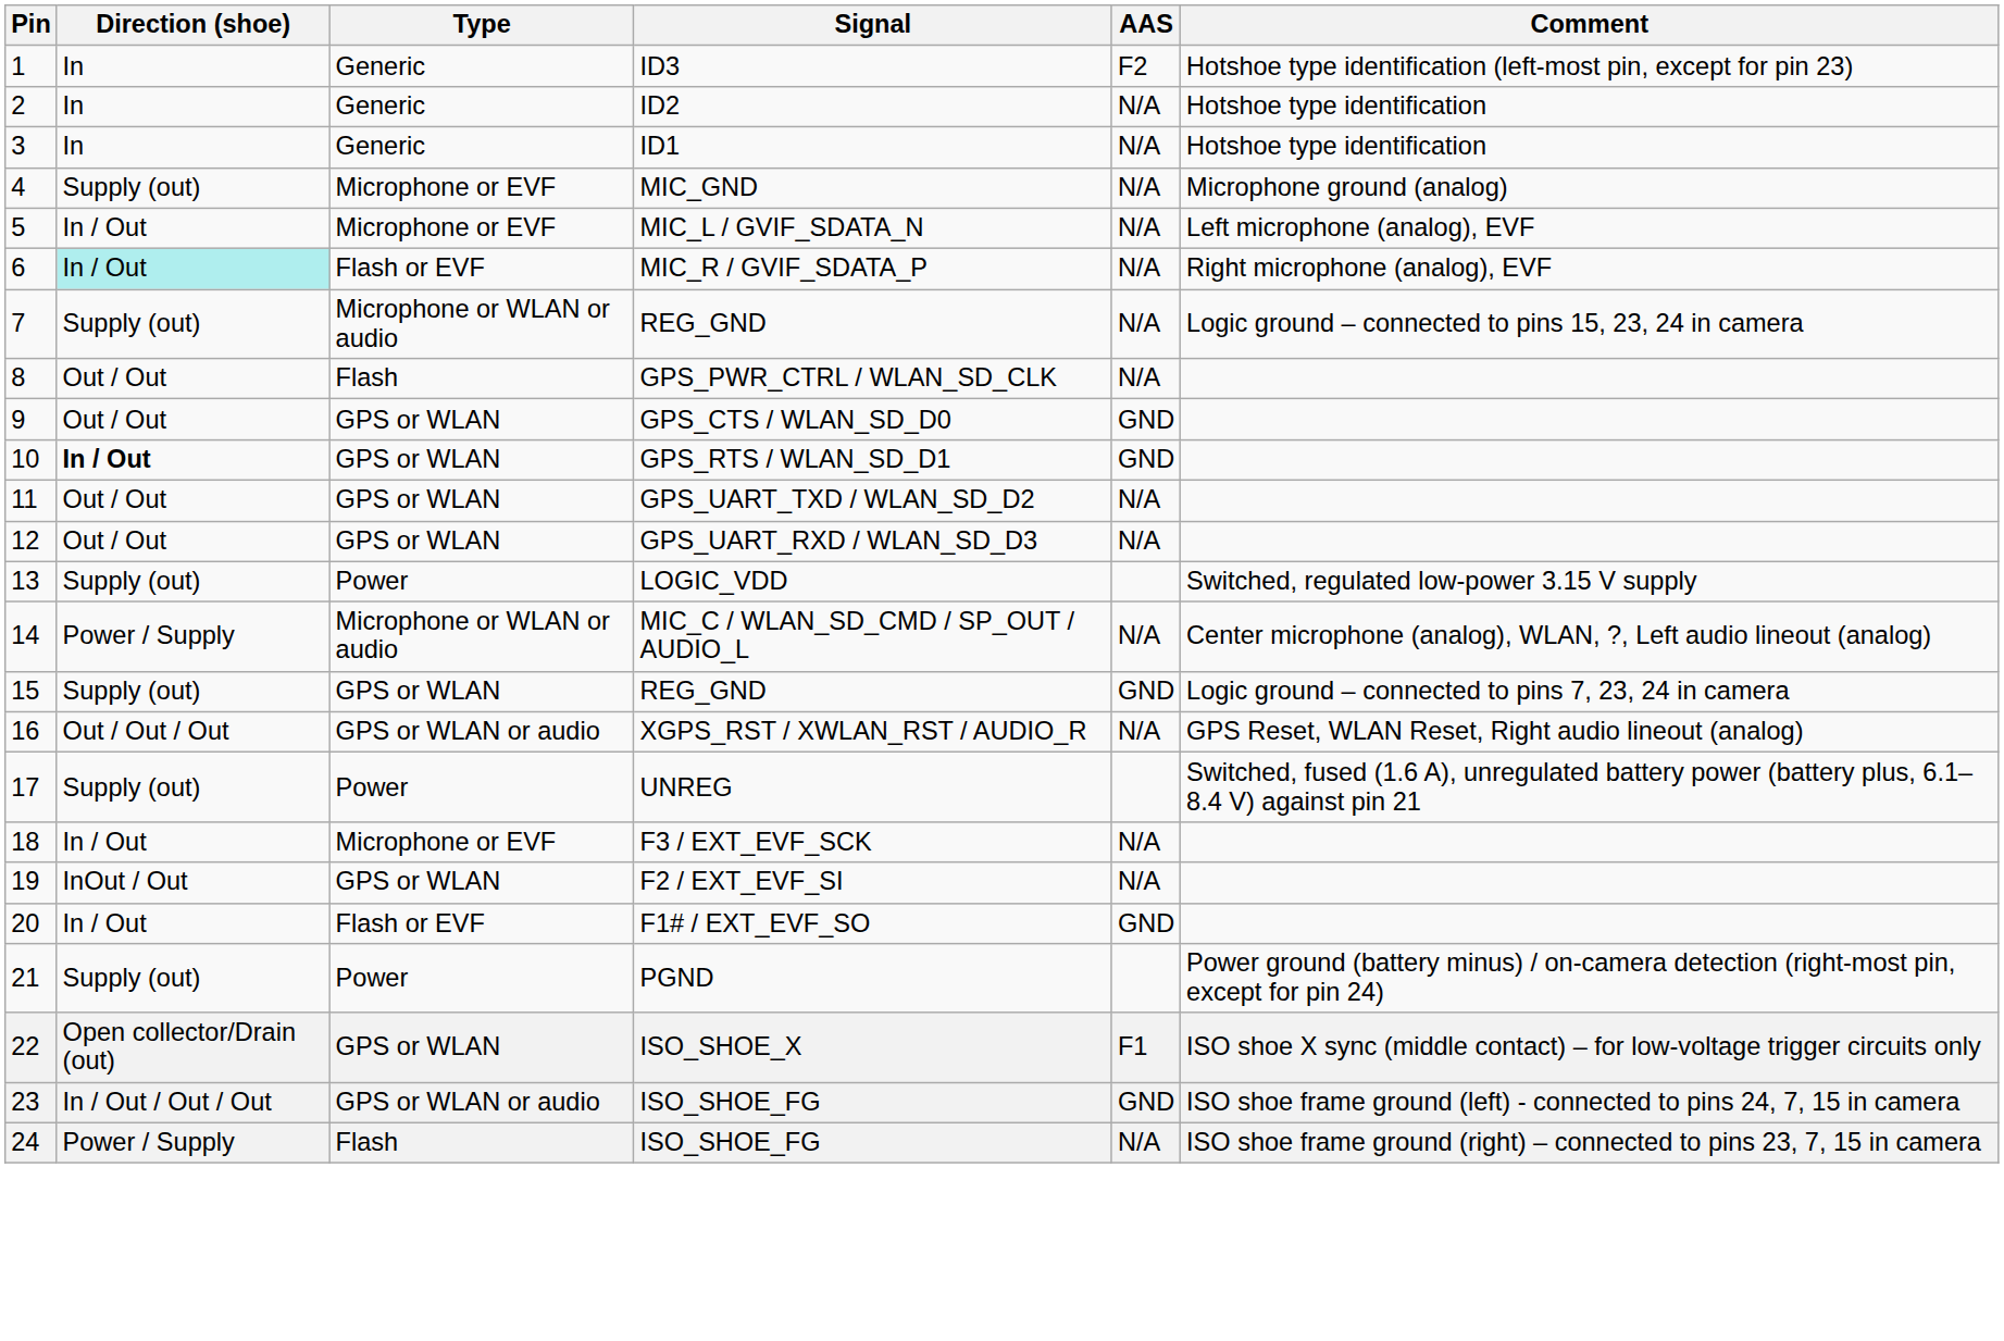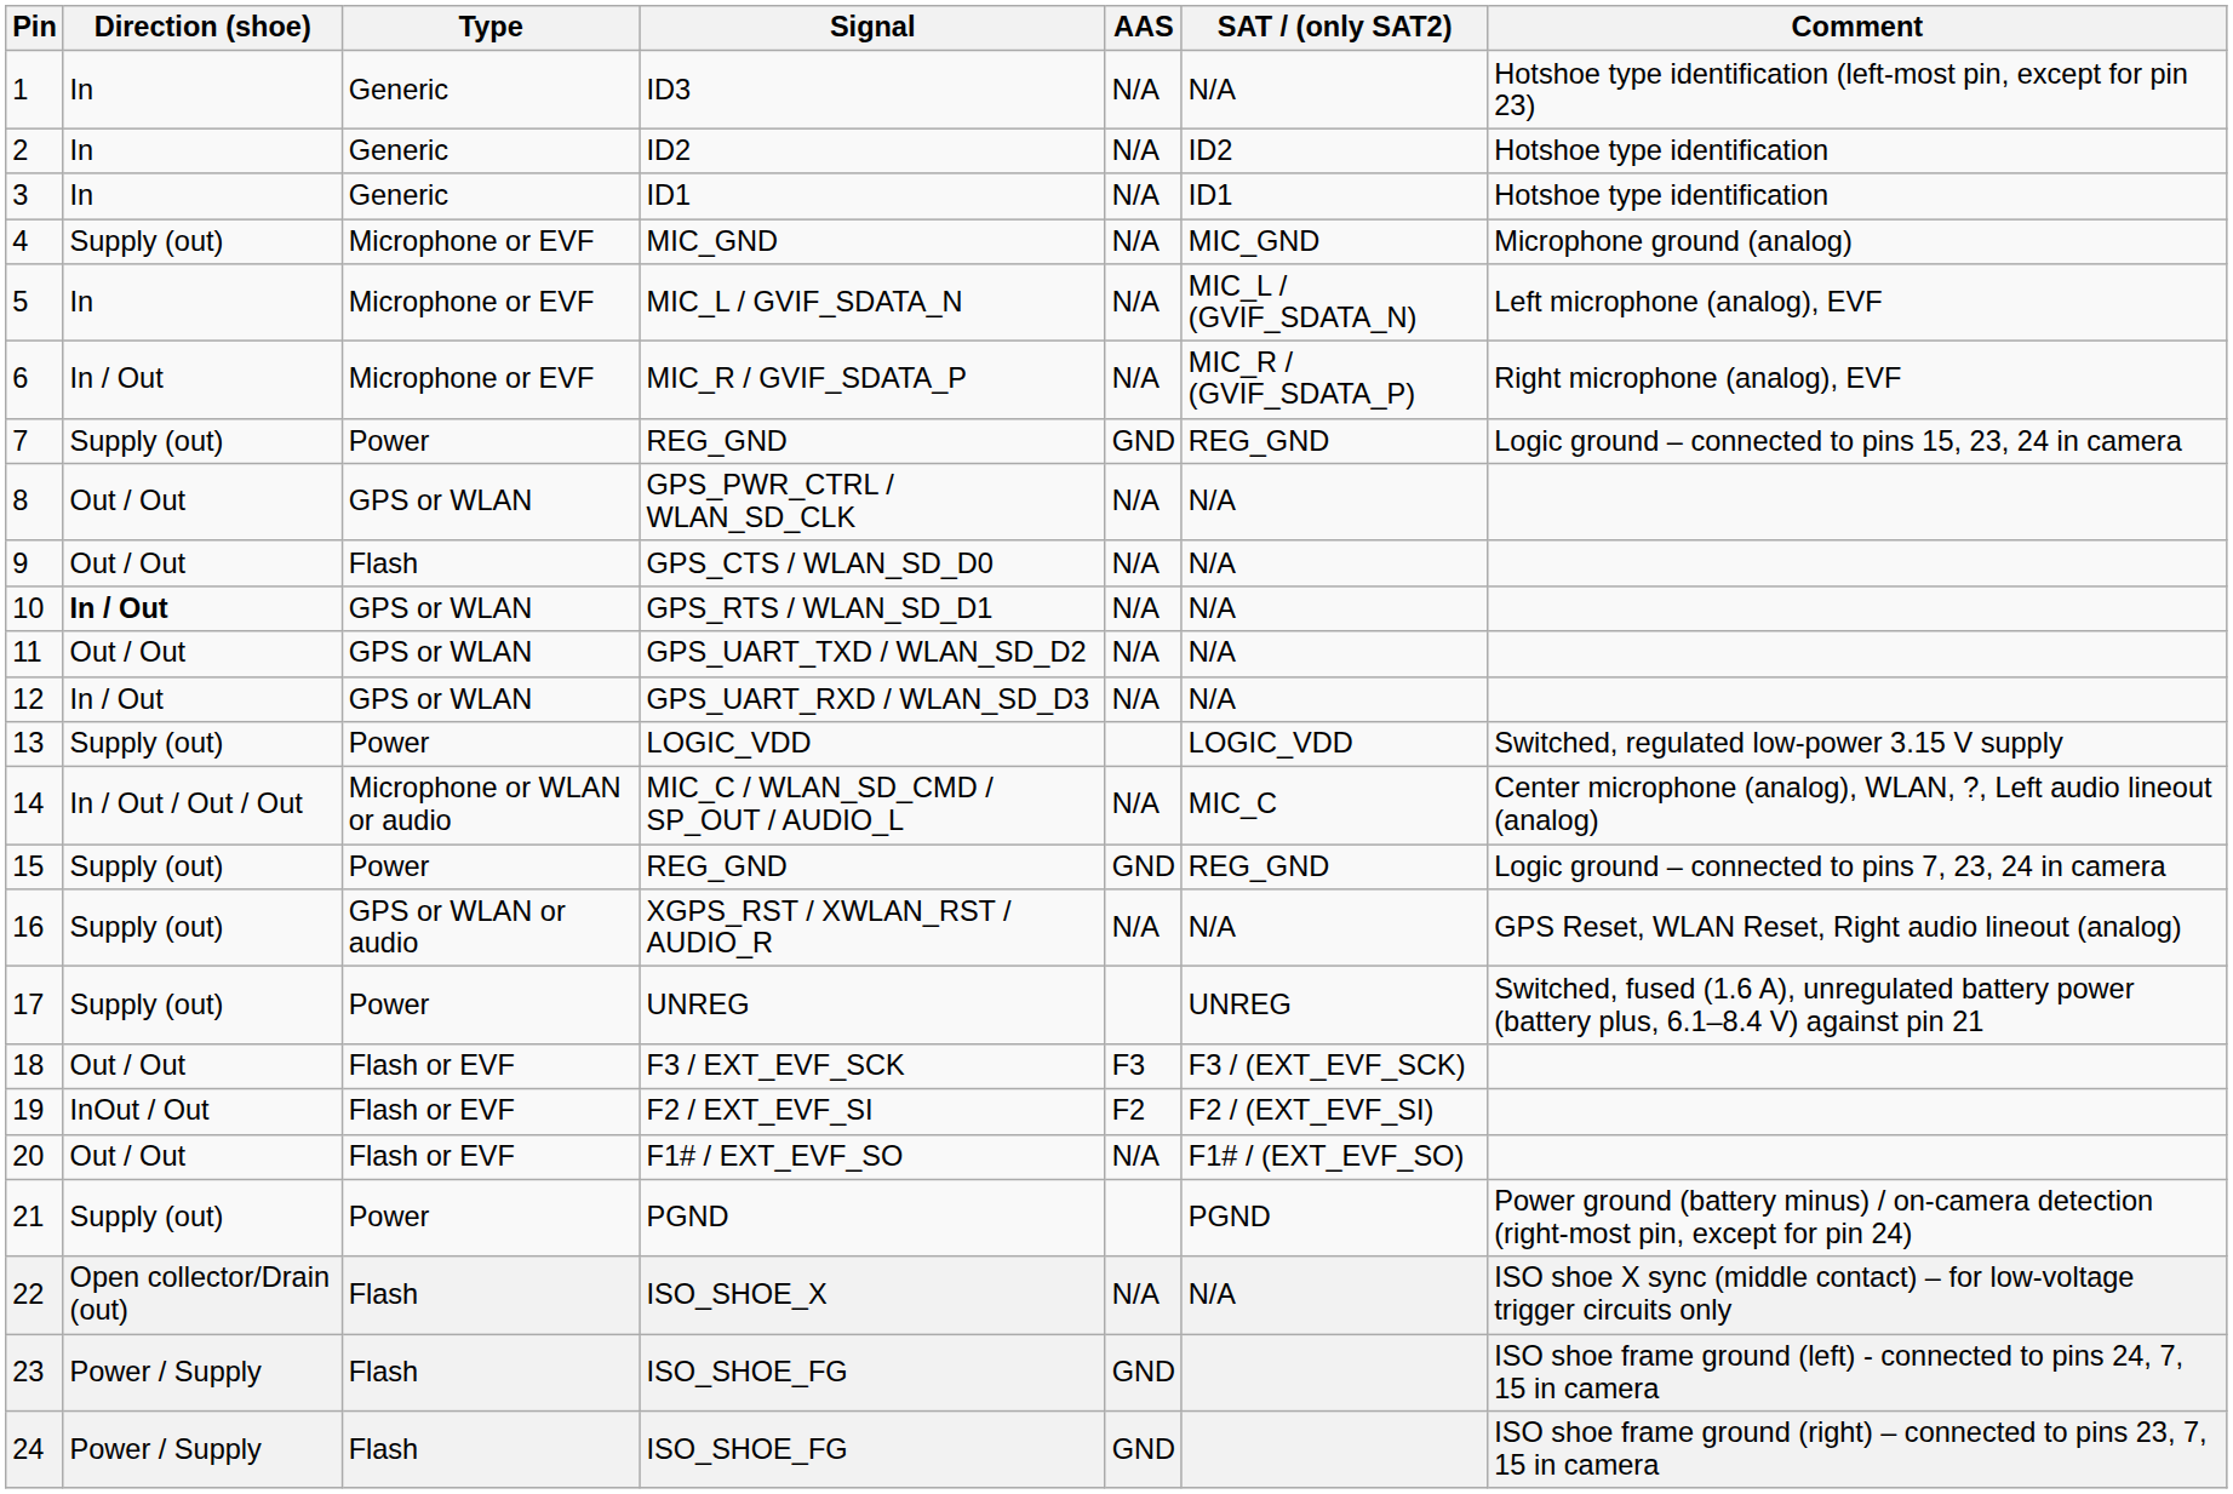+ column: SAT / (only SAT2) | N/A | ID2 | ID1 | MIC_GND | MIC_L / (GVIF_SDATA_N) | MIC_R / (GVIF_SDATA_P) | REG_GND | N/A | N/A | N/A | N/A | N/A | LOGIC_VDD | MIC_C | REG_GND | N/A | UNREG | F3 / (EXT_EVF_SCK) | F2 / (EXT_EVF_SI) | F1# / (EXT_EVF_SO) | PGND | N/A
ID3 | AAS: F2 -> N/A
MIC_L / GVIF_SDATA_N | Direction (shoe): In / Out -> In
MIC_R / GVIF_SDATA_P | Direction (shoe): paleturquoise background -> no background
MIC_R / GVIF_SDATA_P | Type: Flash or EVF -> Microphone or EVF
7 / REG_GND | Type: Microphone or WLAN or audio -> Power
7 / REG_GND | AAS: N/A -> GND
GPS_PWR_CTRL / WLAN_SD_CLK | Type: Flash -> GPS or WLAN
GPS_CTS / WLAN_SD_D0 | Type: GPS or WLAN -> Flash
GPS_CTS / WLAN_SD_D0 | AAS: GND -> N/A
GPS_RTS / WLAN_SD_D1 | AAS: GND -> N/A
GPS_UART_RXD / WLAN_SD_D3 | Direction (shoe): Out / Out -> In / Out
MIC_C / WLAN_SD_CMD / SP_OUT / AUDIO_L | Direction (shoe): Power / Supply -> In / Out / Out / Out
15 / REG_GND | Type: GPS or WLAN -> Power
XGPS_RST / XWLAN_RST / AUDIO_R | Direction (shoe): Out / Out / Out -> Supply (out)
F3 / EXT_EVF_SCK | Direction (shoe): In / Out -> Out / Out
F3 / EXT_EVF_SCK | Type: Microphone or EVF -> Flash or EVF
F3 / EXT_EVF_SCK | AAS: N/A -> F3
F2 / EXT_EVF_SI | Type: GPS or WLAN -> Flash or EVF
F2 / EXT_EVF_SI | AAS: N/A -> F2
F1# / EXT_EVF_SO | Direction (shoe): In / Out -> Out / Out
F1# / EXT_EVF_SO | AAS: GND -> N/A
ISO_SHOE_X | Type: GPS or WLAN -> Flash
ISO_SHOE_X | AAS: F1 -> N/A
23 / ISO_SHOE_FG | Direction (shoe): In / Out / Out / Out -> Power / Supply
23 / ISO_SHOE_FG | Type: GPS or WLAN or audio -> Flash
24 / ISO_SHOE_FG | AAS: N/A -> GND
